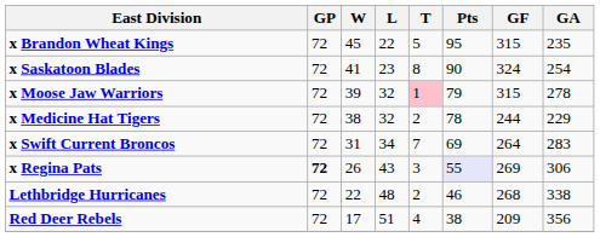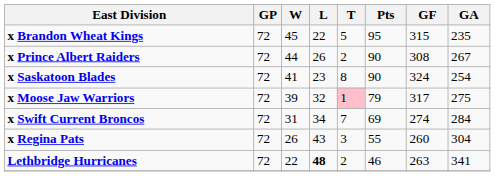+ row: x Prince Albert Raiders | 72 | 44 | 26 | 2 | 90 | 308 | 267
x Moose Jaw Warriors | GF: 315 -> 317
x Moose Jaw Warriors | GA: 278 -> 275
- row: x Medicine Hat Tigers | 72 | 38 | 32 | 2 | 78 | 244 | 229
x Swift Current Broncos | GF: 264 -> 274
x Swift Current Broncos | GA: 283 -> 284
x Regina Pats | GP: bold -> normal
x Regina Pats | Pts: lavender background -> no background
x Regina Pats | GF: 269 -> 260
x Regina Pats | GA: 306 -> 304
Lethbridge Hurricanes | L: normal -> bold
Lethbridge Hurricanes | GF: 268 -> 263
Lethbridge Hurricanes | GA: 338 -> 341
- row: Red Deer Rebels | 72 | 17 | 51 | 4 | 38 | 209 | 356
